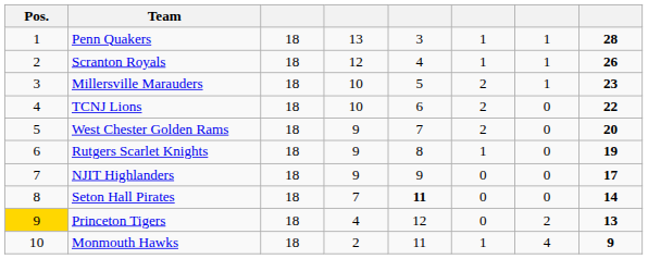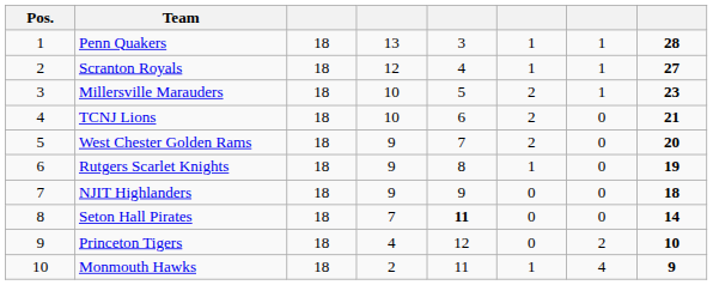Scranton Royals | column 8: 26 -> 27
TCNJ Lions | column 8: 22 -> 21
NJIT Highlanders | column 8: 17 -> 18
Princeton Tigers | Pos.: gold background -> no background
Princeton Tigers | column 8: 13 -> 10
